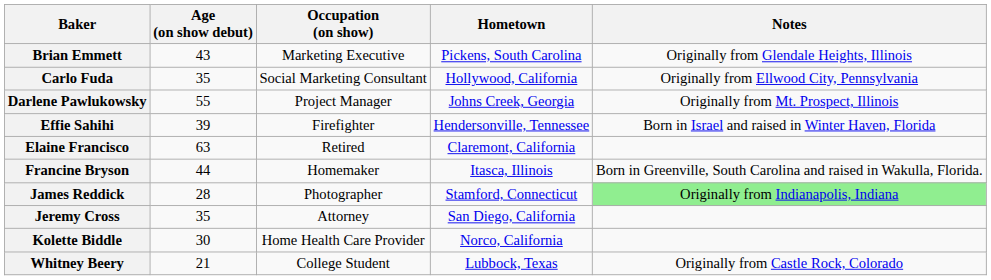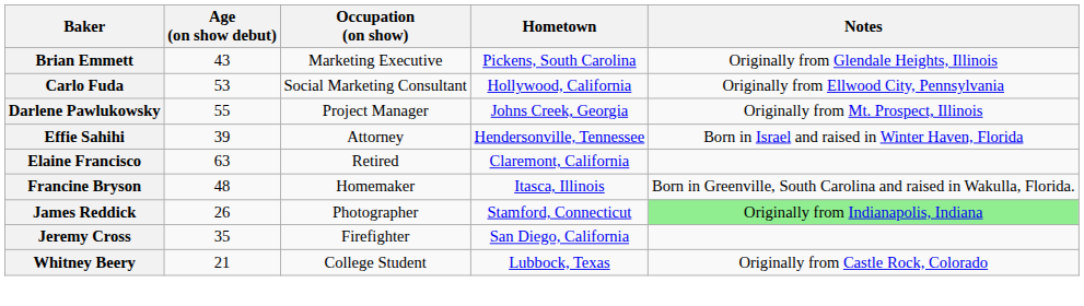Carlo Fuda | Age (on show debut): 35 -> 53
Effie Sahihi | Occupation (on show): Firefighter -> Attorney
Francine Bryson | Age (on show debut): 44 -> 48
James Reddick | Age (on show debut): 28 -> 26
Jeremy Cross | Occupation (on show): Attorney -> Firefighter
- row: Kolette Biddle | 30 | Home Health Care Provider | Norco, California
